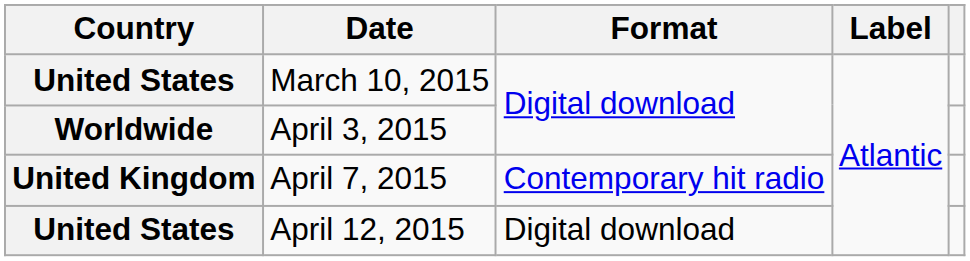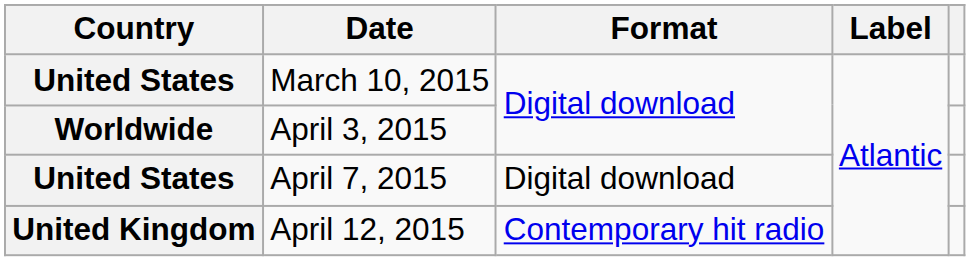April 7, 2015 | Country: United Kingdom -> United States
April 7, 2015 | Format: Contemporary hit radio -> Digital download
April 12, 2015 | Country: United States -> United Kingdom
April 12, 2015 | Format: Digital download -> Contemporary hit radio
